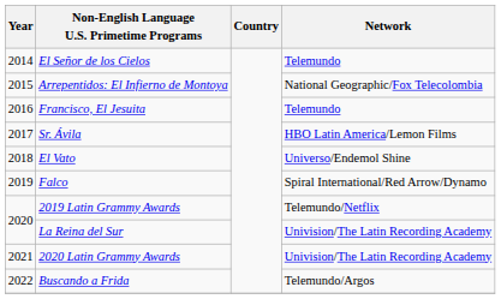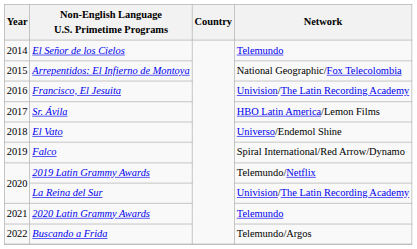Francisco, El Jesuita | Network: Telemundo -> Univision/The Latin Recording Academy
2020 Latin Grammy Awards | Network: Univision/The Latin Recording Academy -> Telemundo
